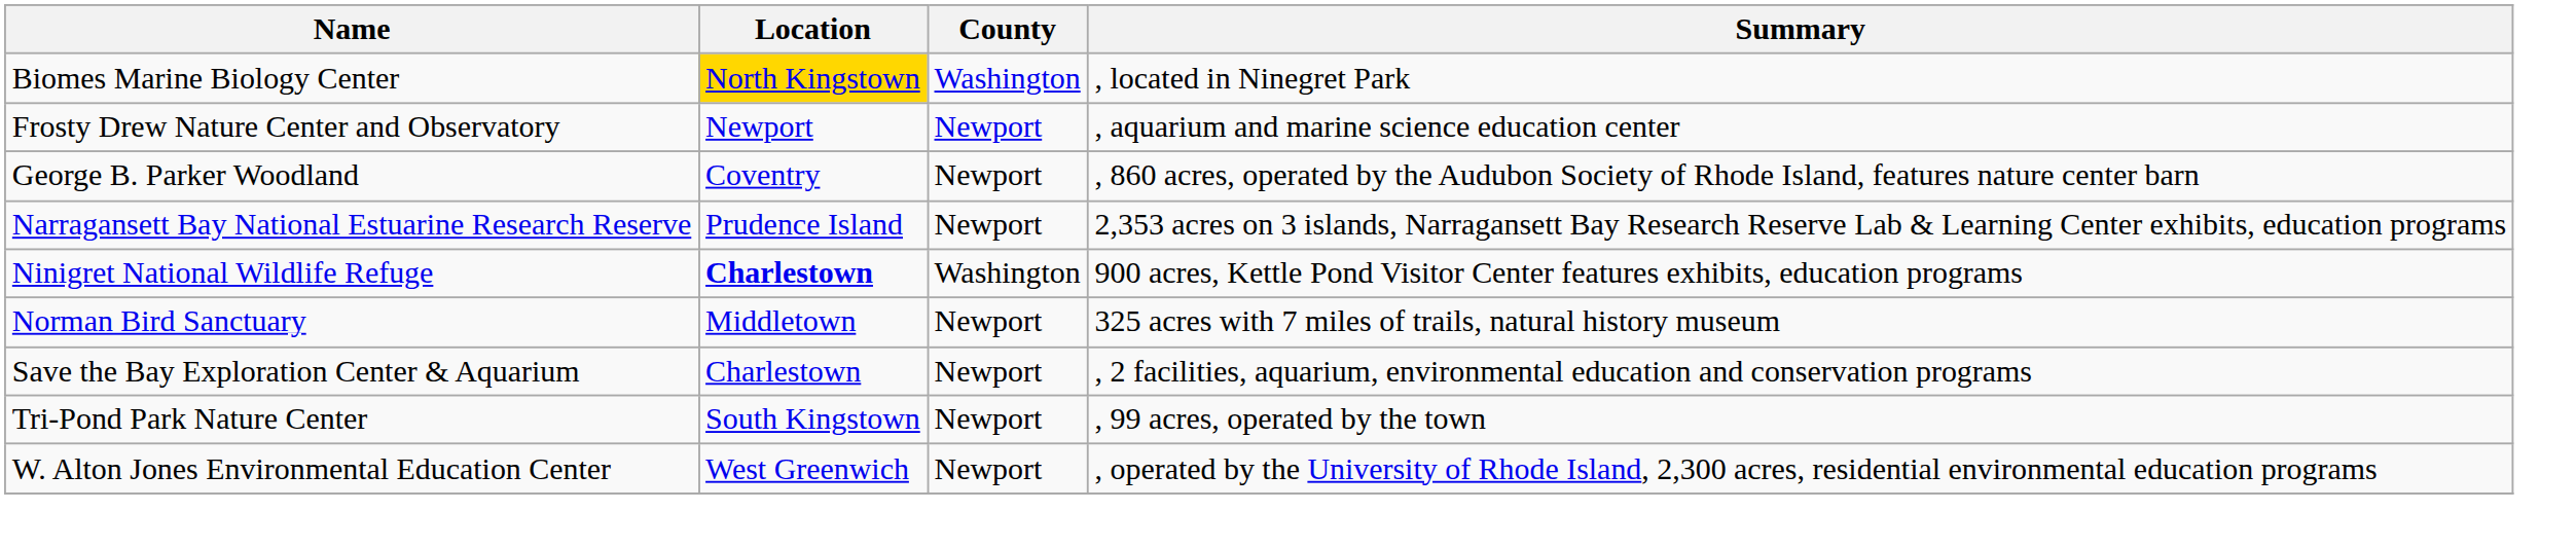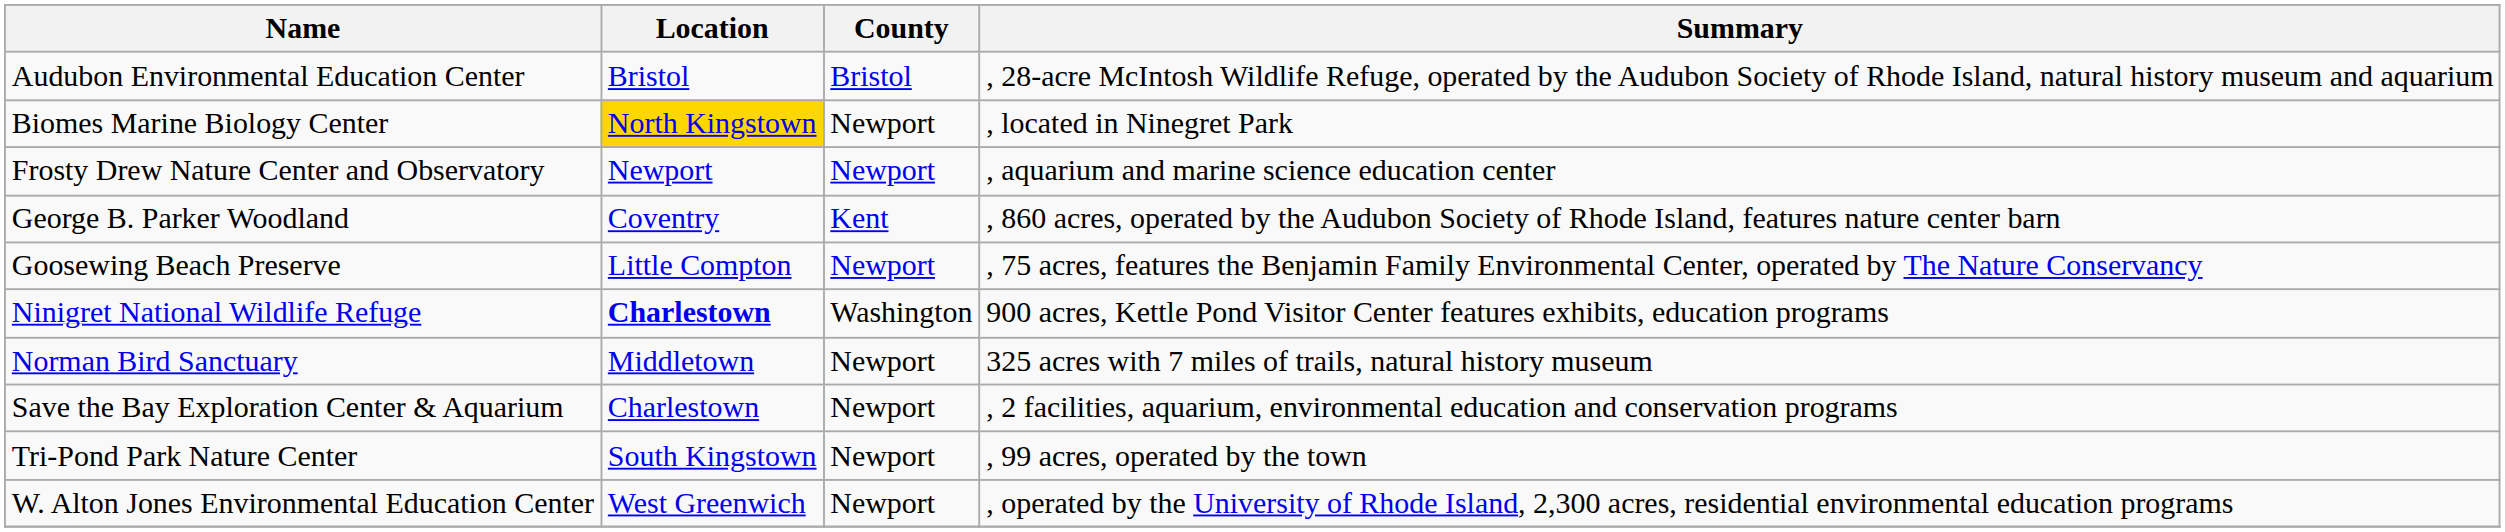+ row: Audubon Environmental Education Center | Bristol | Bristol | , 28-acre McIntosh Wildlife Refuge, operated by the Audubon Society of Rhode Island, natural history museum and aquarium
Biomes Marine Biology Center | County: Washington -> Newport
George B. Parker Woodland | County: Newport -> Kent
+ row: Goosewing Beach Preserve | Little Compton | Newport | , 75 acres, features the Benjamin Family Environmental Center, operated by The Nature Conservancy
- row: Narragansett Bay National Estuarine Research Reserve | Prudence Island | Newport | 2,353 acres on 3 islands, Narragansett Bay Research Reserve Lab & Learning Center exhibits, education programs
